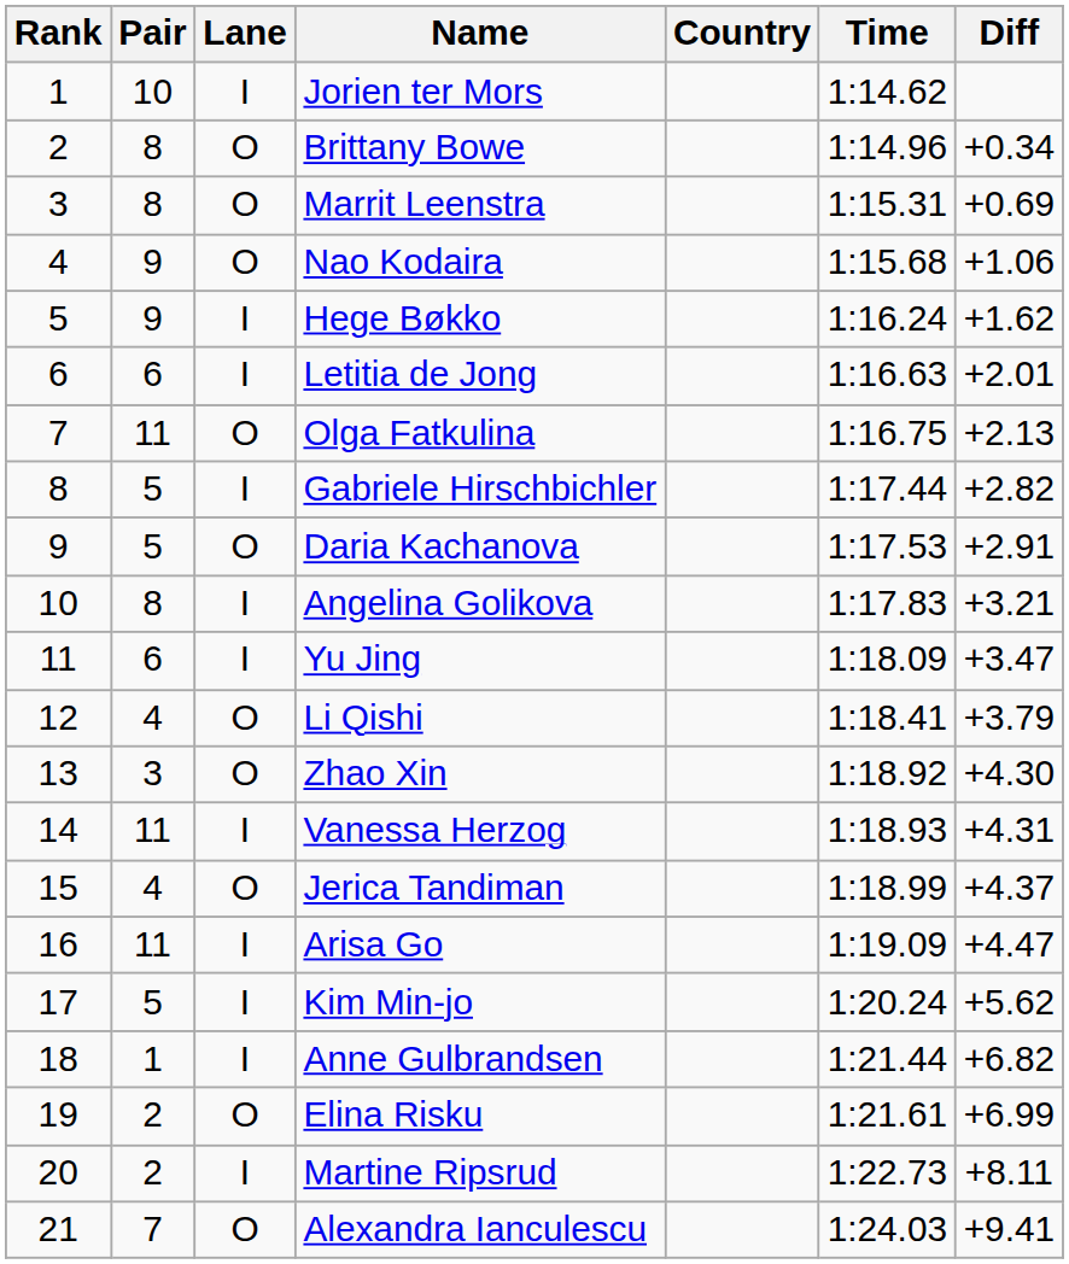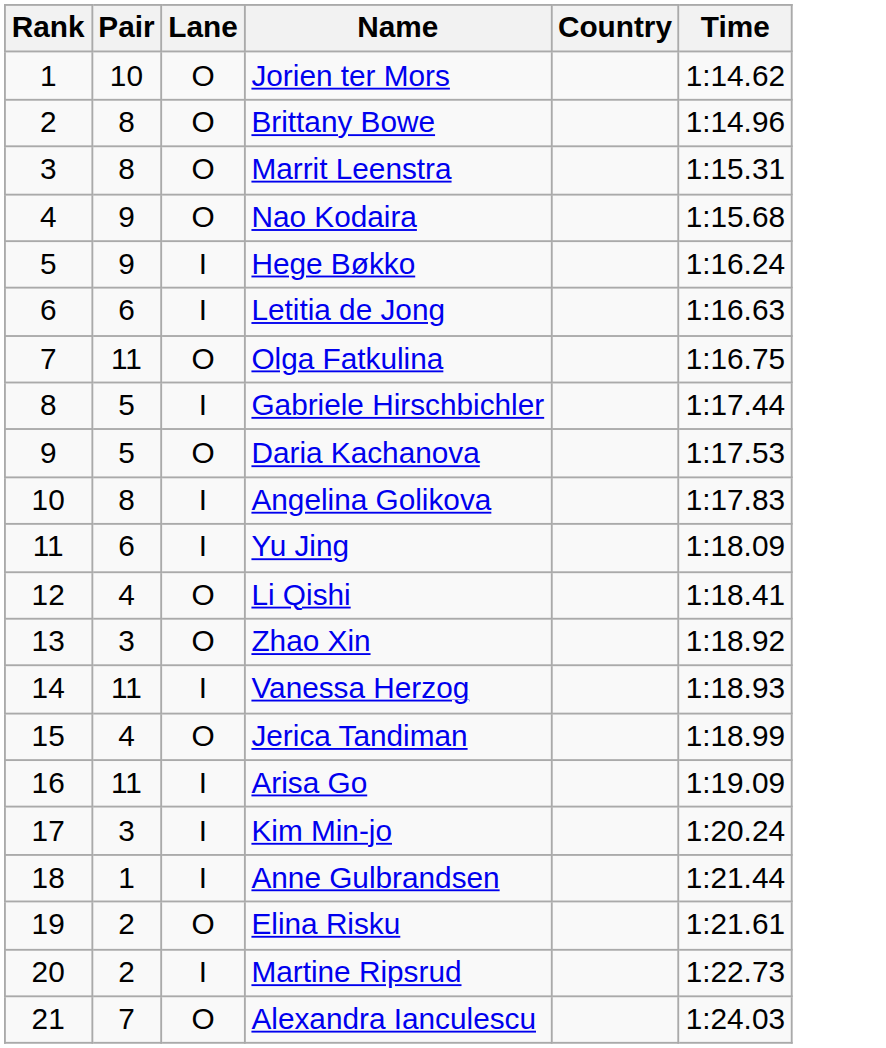- column: Diff | +0.34 | +0.69 | +1.06 | +1.62 | +2.01 | +2.13 | +2.82 | +2.91 | +3.21 | +3.47 | +3.79 | +4.30 | +4.31 | +4.37 | +4.47 | +5.62 | +6.82 | +6.99 | +8.11 | +9.41
Jorien ter Mors | Lane: I -> O
Kim Min-jo | Pair: 5 -> 3
